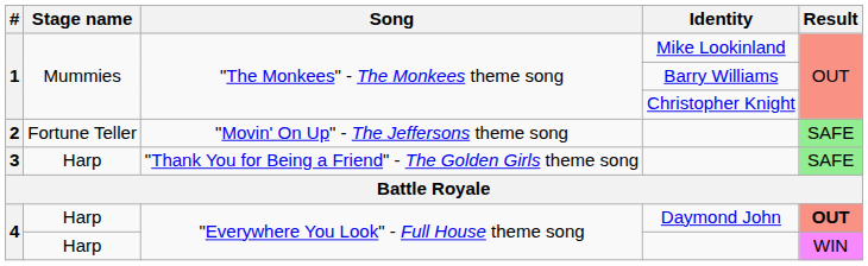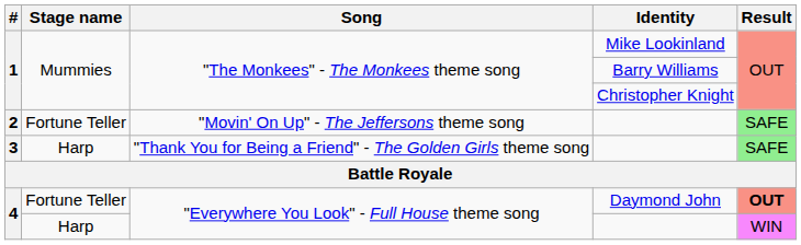Daymond John | Stage name: Harp -> Fortune Teller
